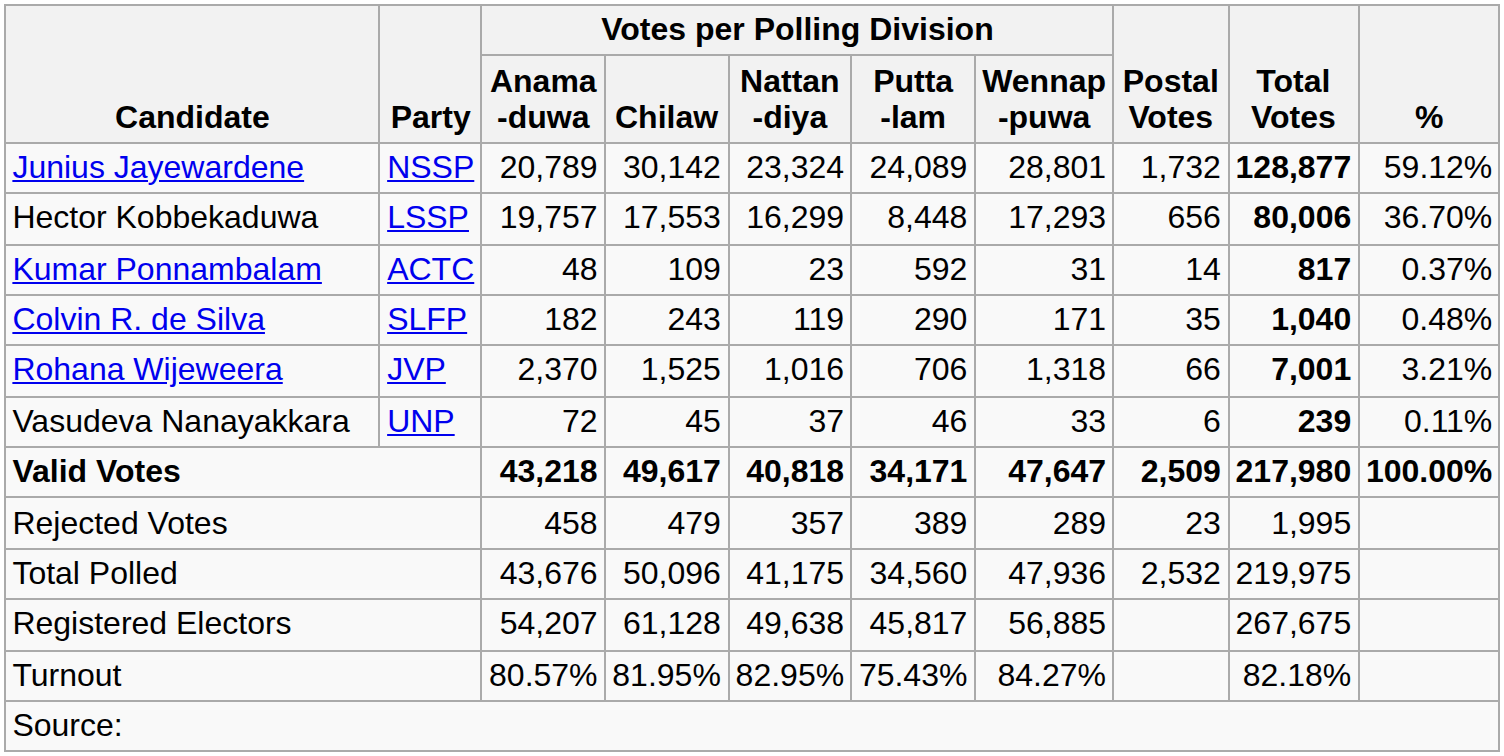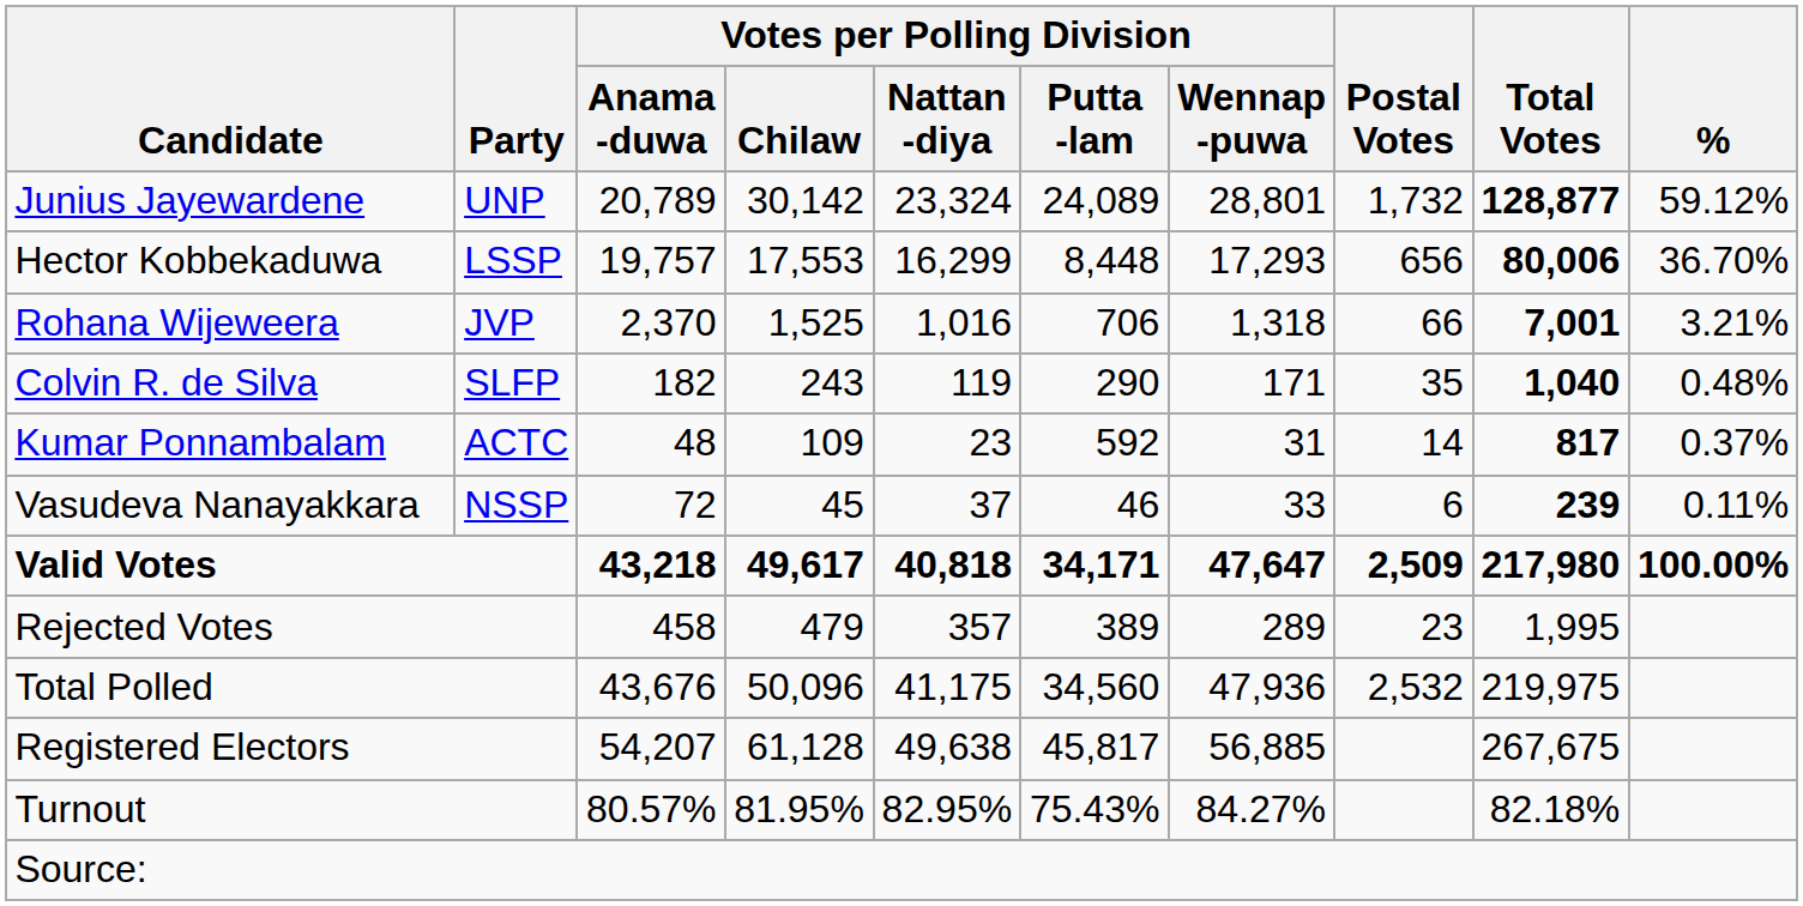Junius Jayewardene | Party: NSSP -> UNP
rows swapped: Rohana Wijeweera <-> Kumar Ponnambalam
Vasudeva Nanayakkara | Party: UNP -> NSSP
